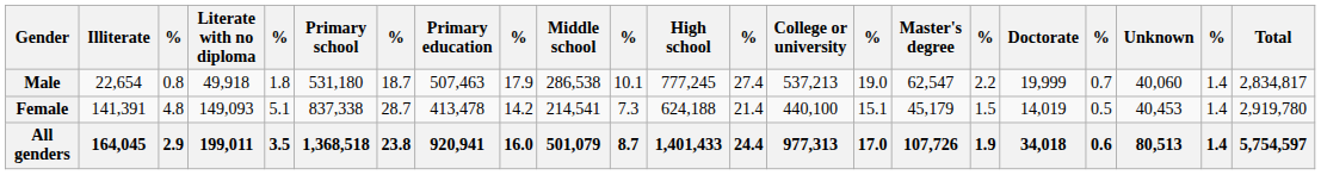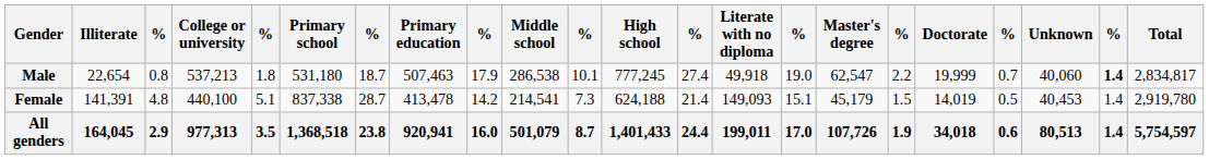columns swapped: Literate with no diploma <-> College or university
Male | column 21: normal -> bold
